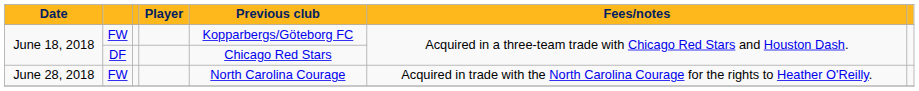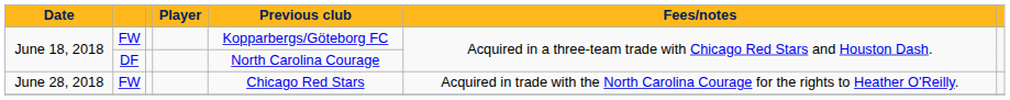June 18, 2018 / DF | Previous club: Chicago Red Stars -> North Carolina Courage
June 28, 2018 | Previous club: North Carolina Courage -> Chicago Red Stars
